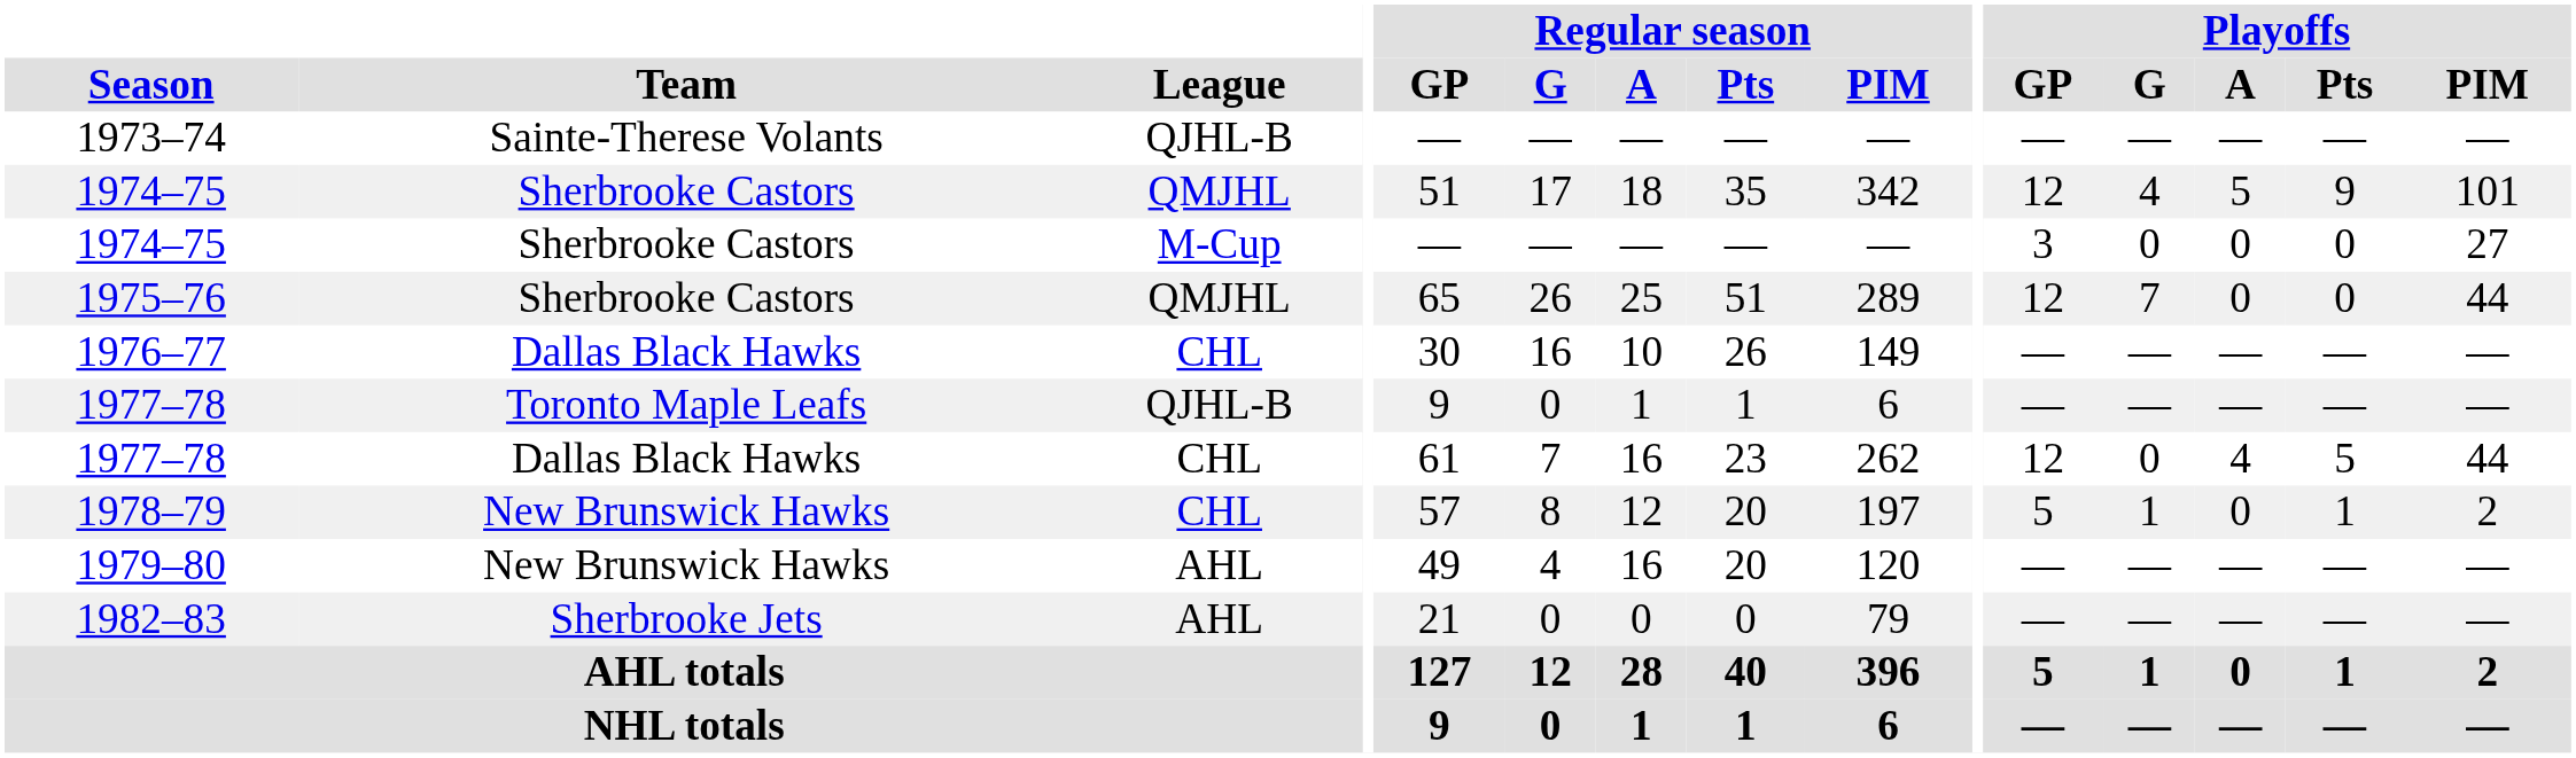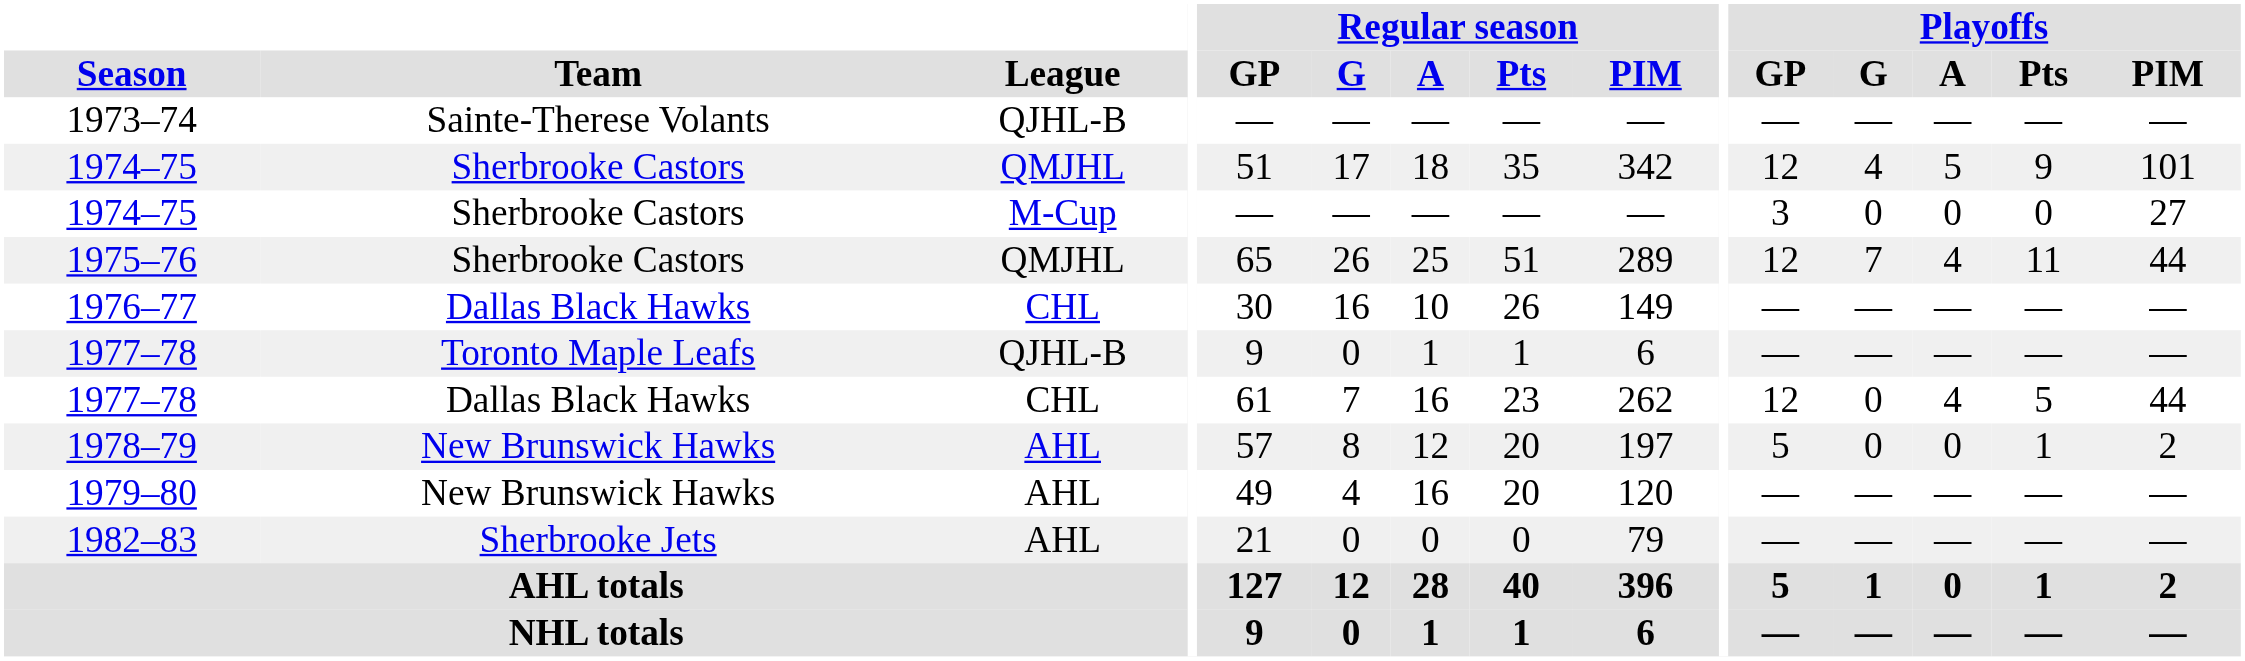1975–76 | Playoffs / A: 0 -> 4
1975–76 | Playoffs / Pts: 0 -> 11
1978–79 | League: CHL -> AHL
1978–79 | Playoffs / G: 1 -> 0
